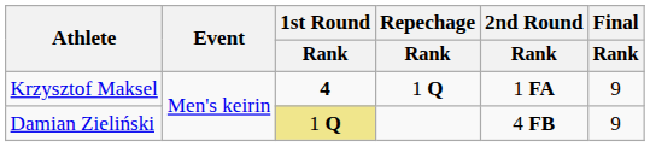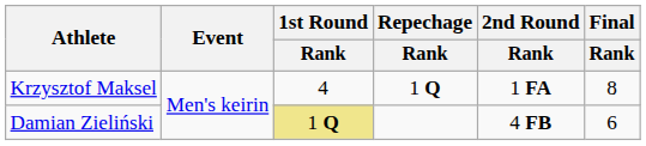Krzysztof Maksel | 1st Round / Rank: bold -> normal
Krzysztof Maksel | Final / Rank: 9 -> 8
Damian Zieliński | Final / Rank: 9 -> 6
